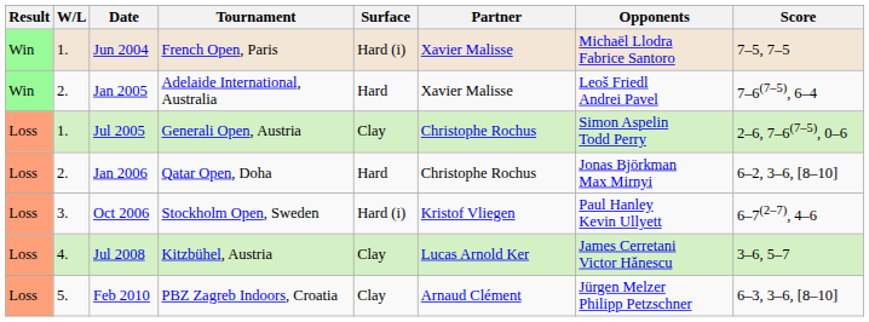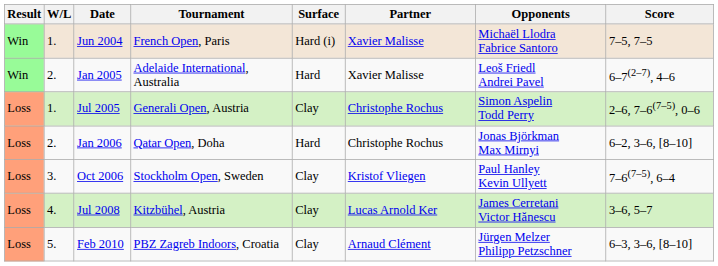Jan 2005 | Score: 7–6(7–5), 6–4 -> 6–7(2–7), 4–6
Oct 2006 | Surface: Hard (i) -> Clay
Oct 2006 | Score: 6–7(2–7), 4–6 -> 7–6(7–5), 6–4
